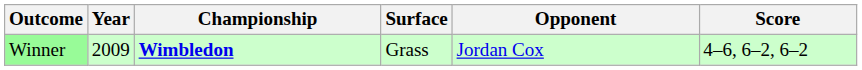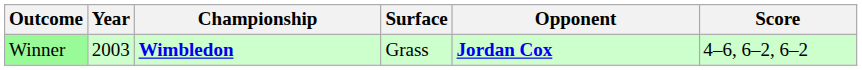Winner | Year: 2009 -> 2003
Winner | Opponent: normal -> bold
